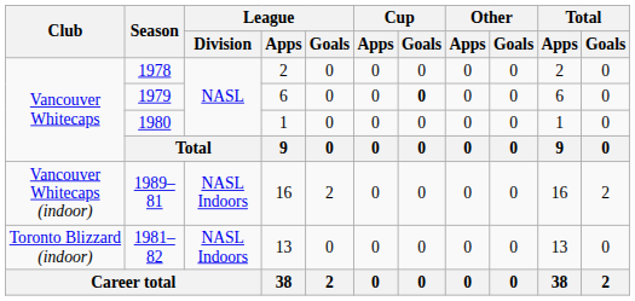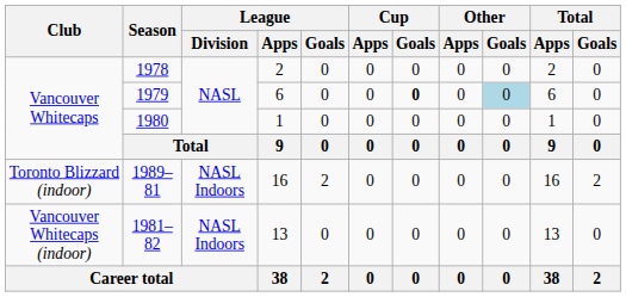1979 | Other / Goals: no background -> lightblue background
1989–81 | Club: Vancouver Whitecaps (indoor) -> Toronto Blizzard (indoor)
1981–82 | Club: Toronto Blizzard (indoor) -> Vancouver Whitecaps (indoor)
